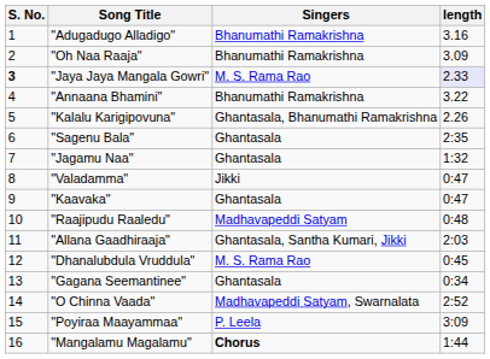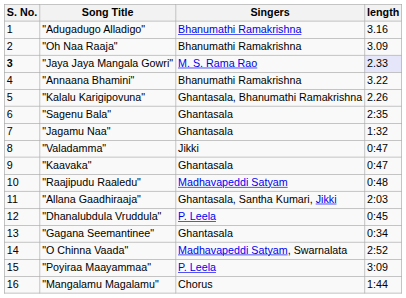"Dhanalubdula Vruddula" | Singers: M. S. Rama Rao -> P. Leela
"Mangalamu Magalamu" | Singers: bold -> normal
